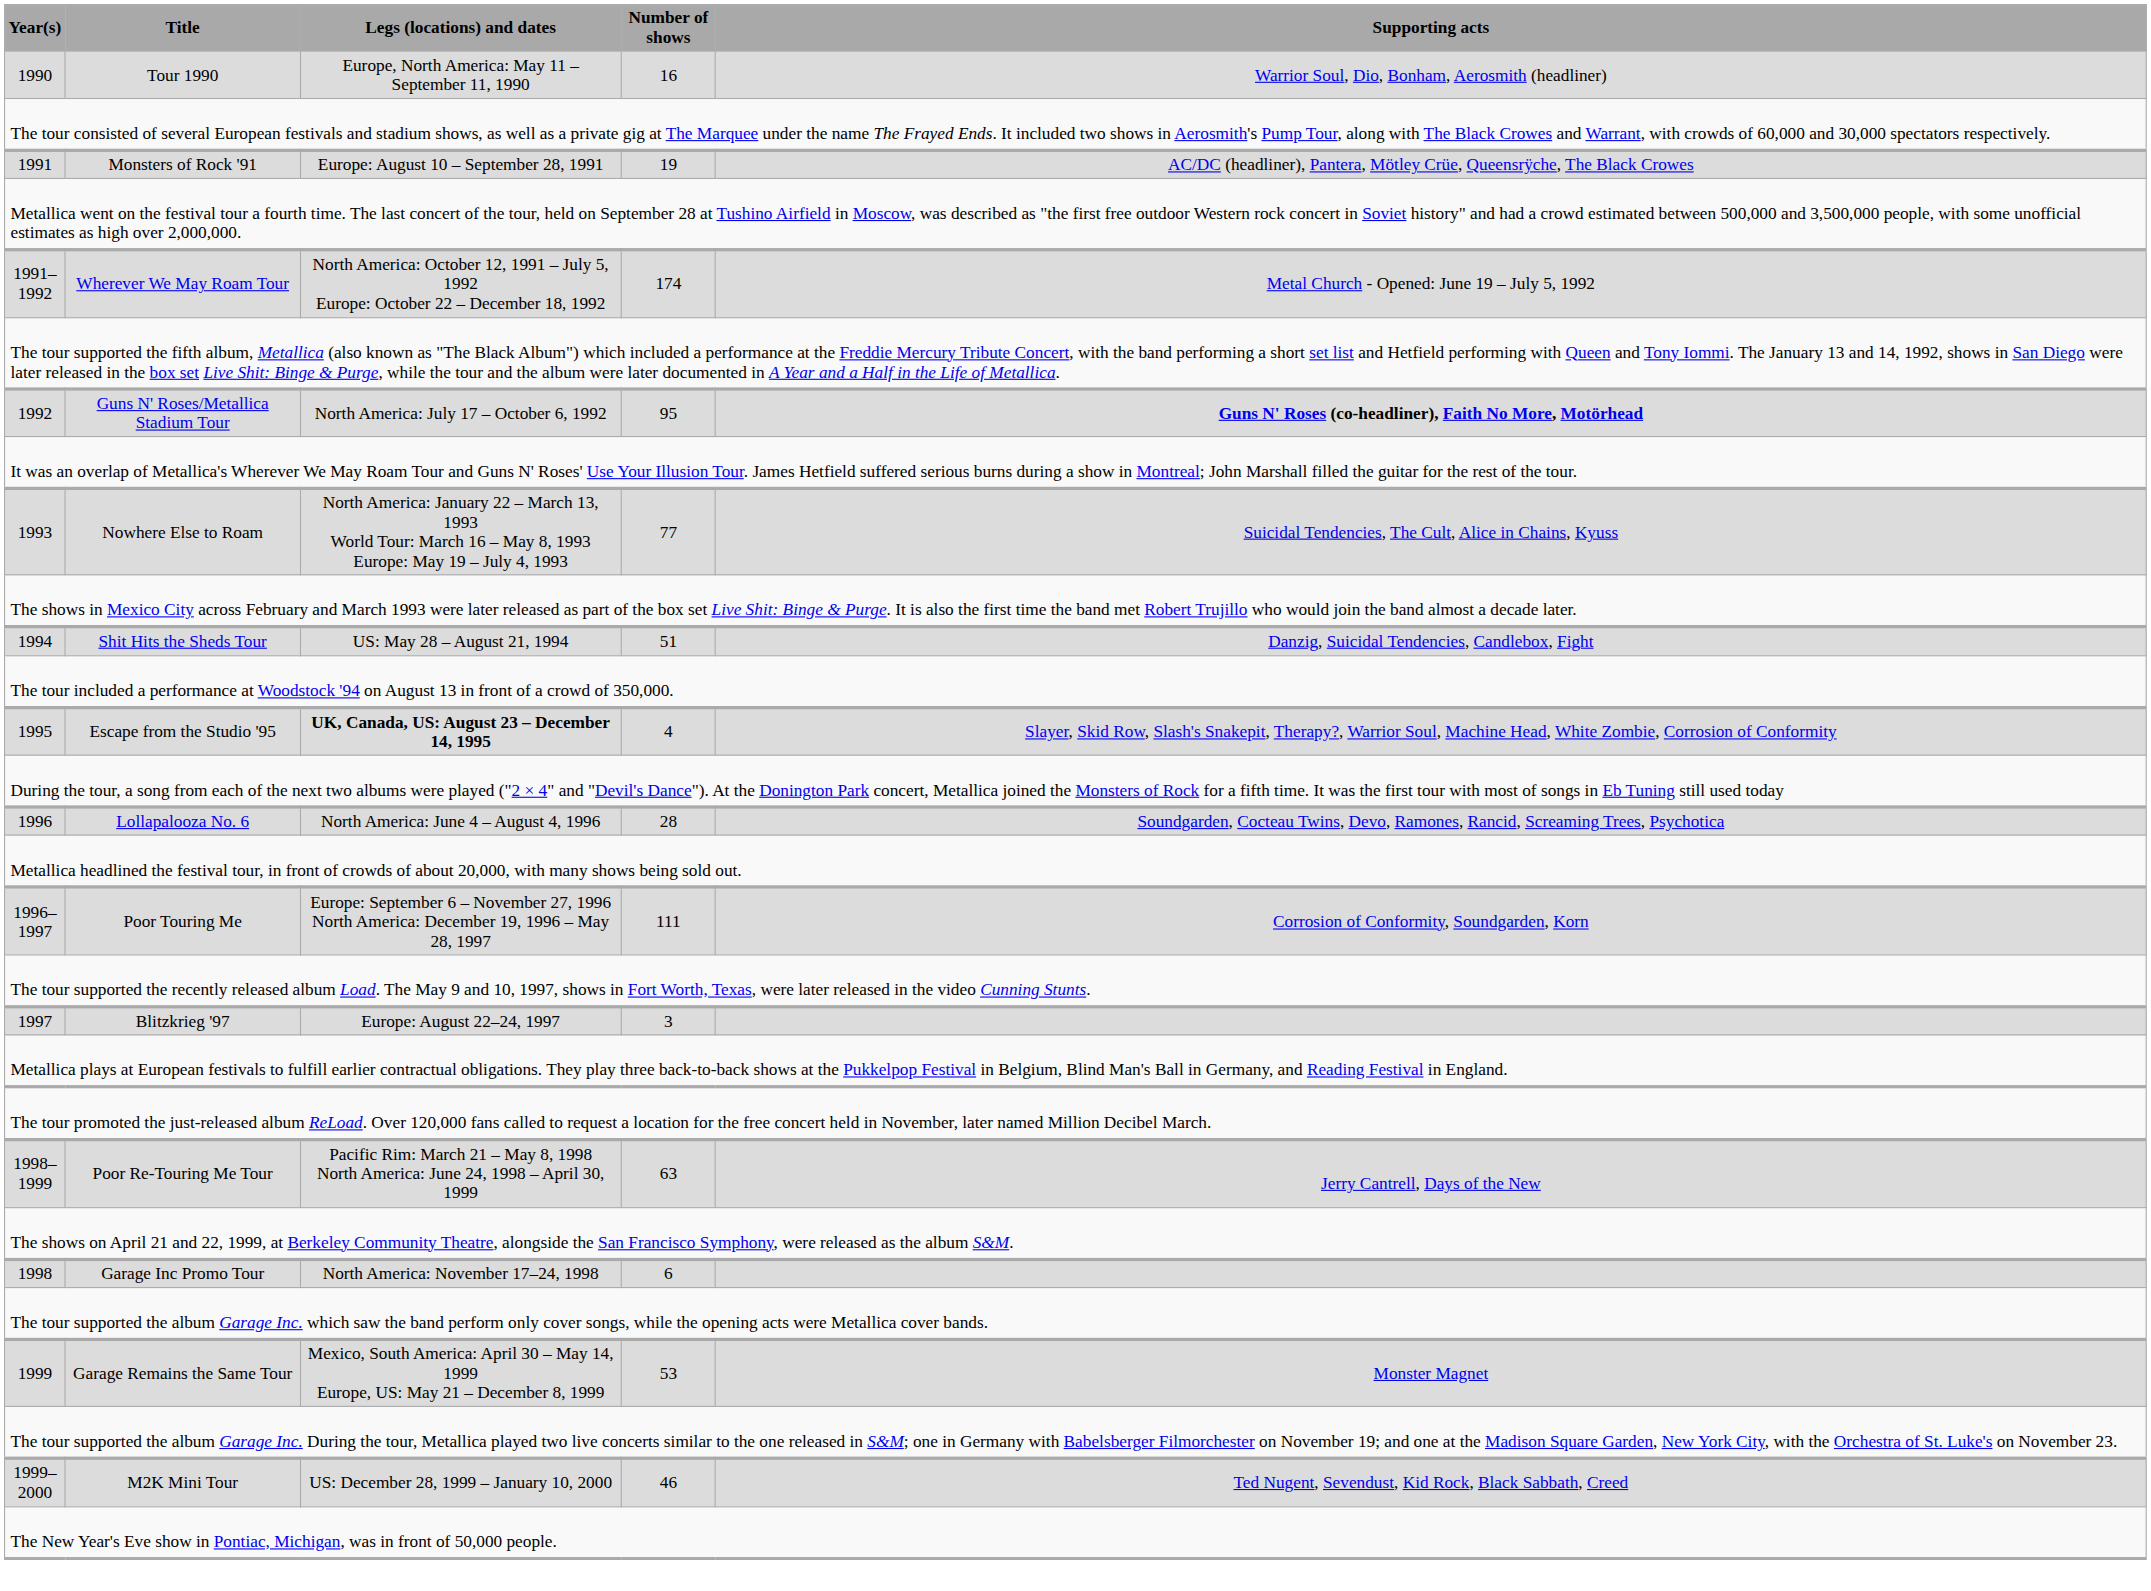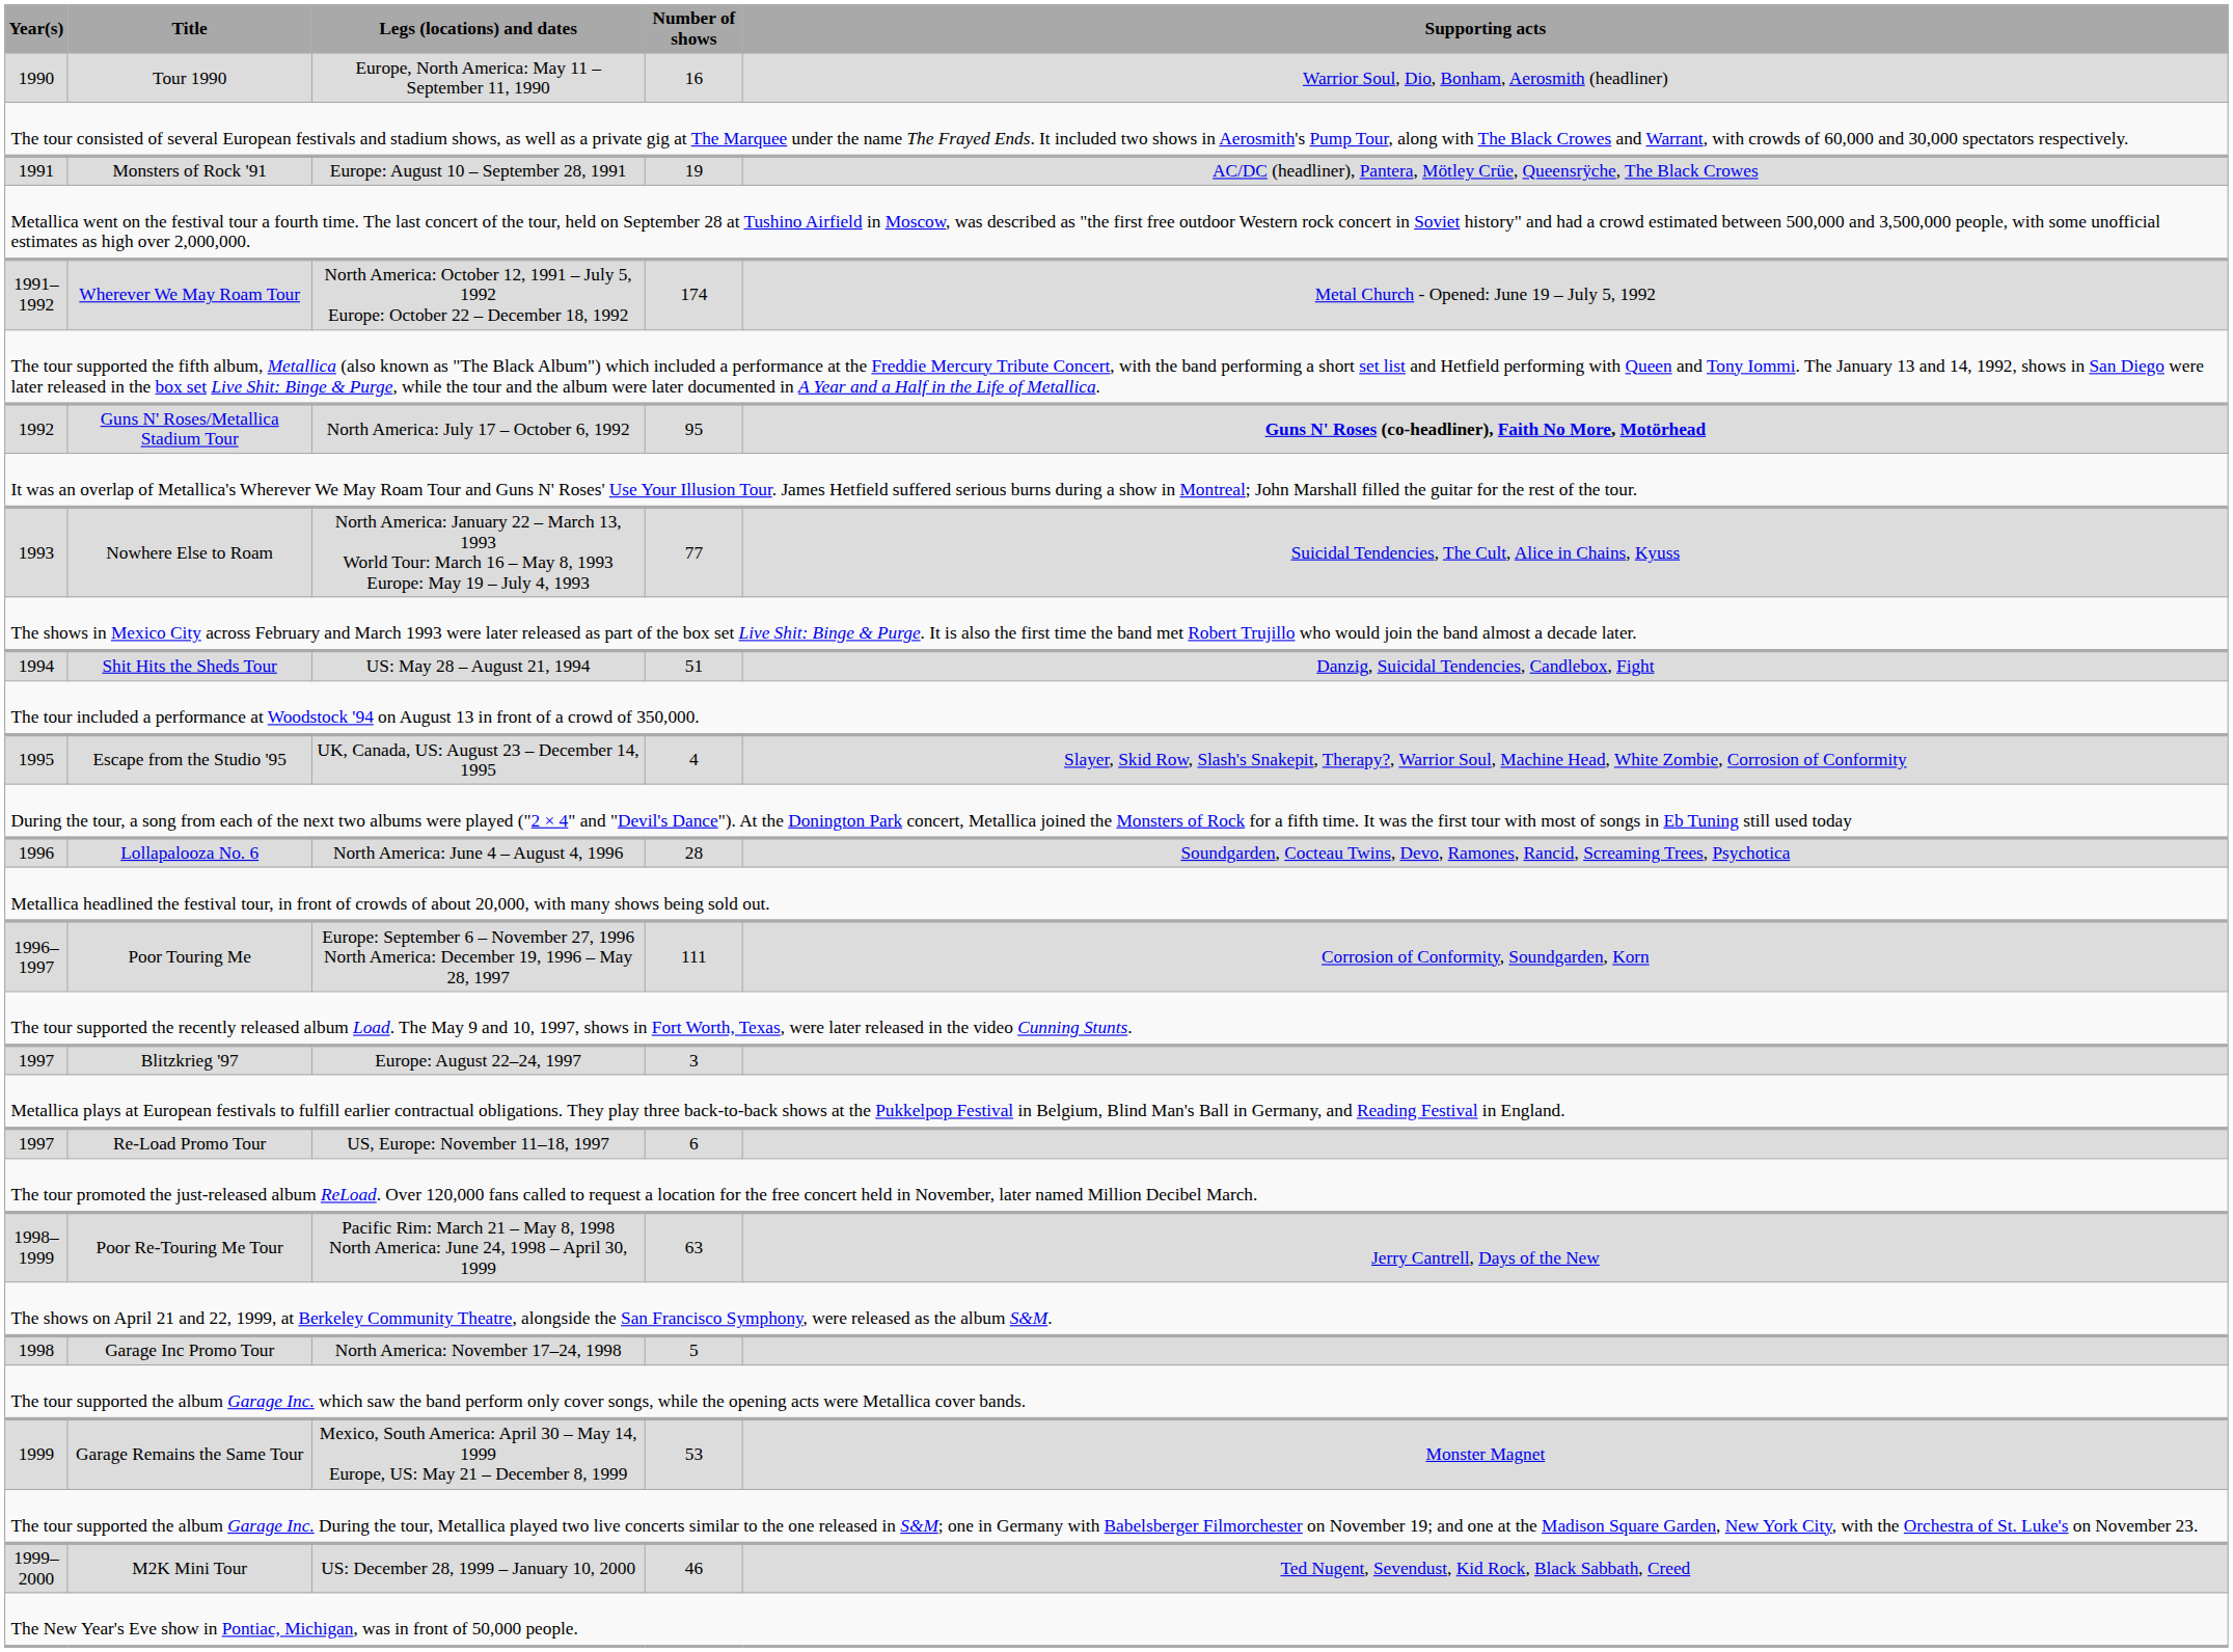Escape from the Studio '95 | Legs (locations) and dates: bold -> normal
+ row: 1997 | Re-Load Promo Tour | US, Europe: November 11–18, 1997 | 6
Garage Inc Promo Tour | Number of shows: 6 -> 5
